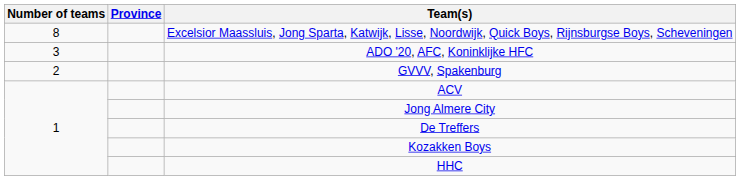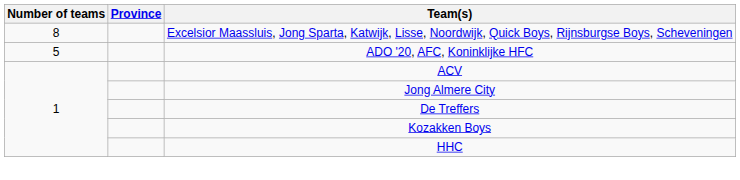ADO '20, AFC, Koninklijke HFC | Number of teams: 3 -> 5
- row: 2 | GVVV, Spakenburg
